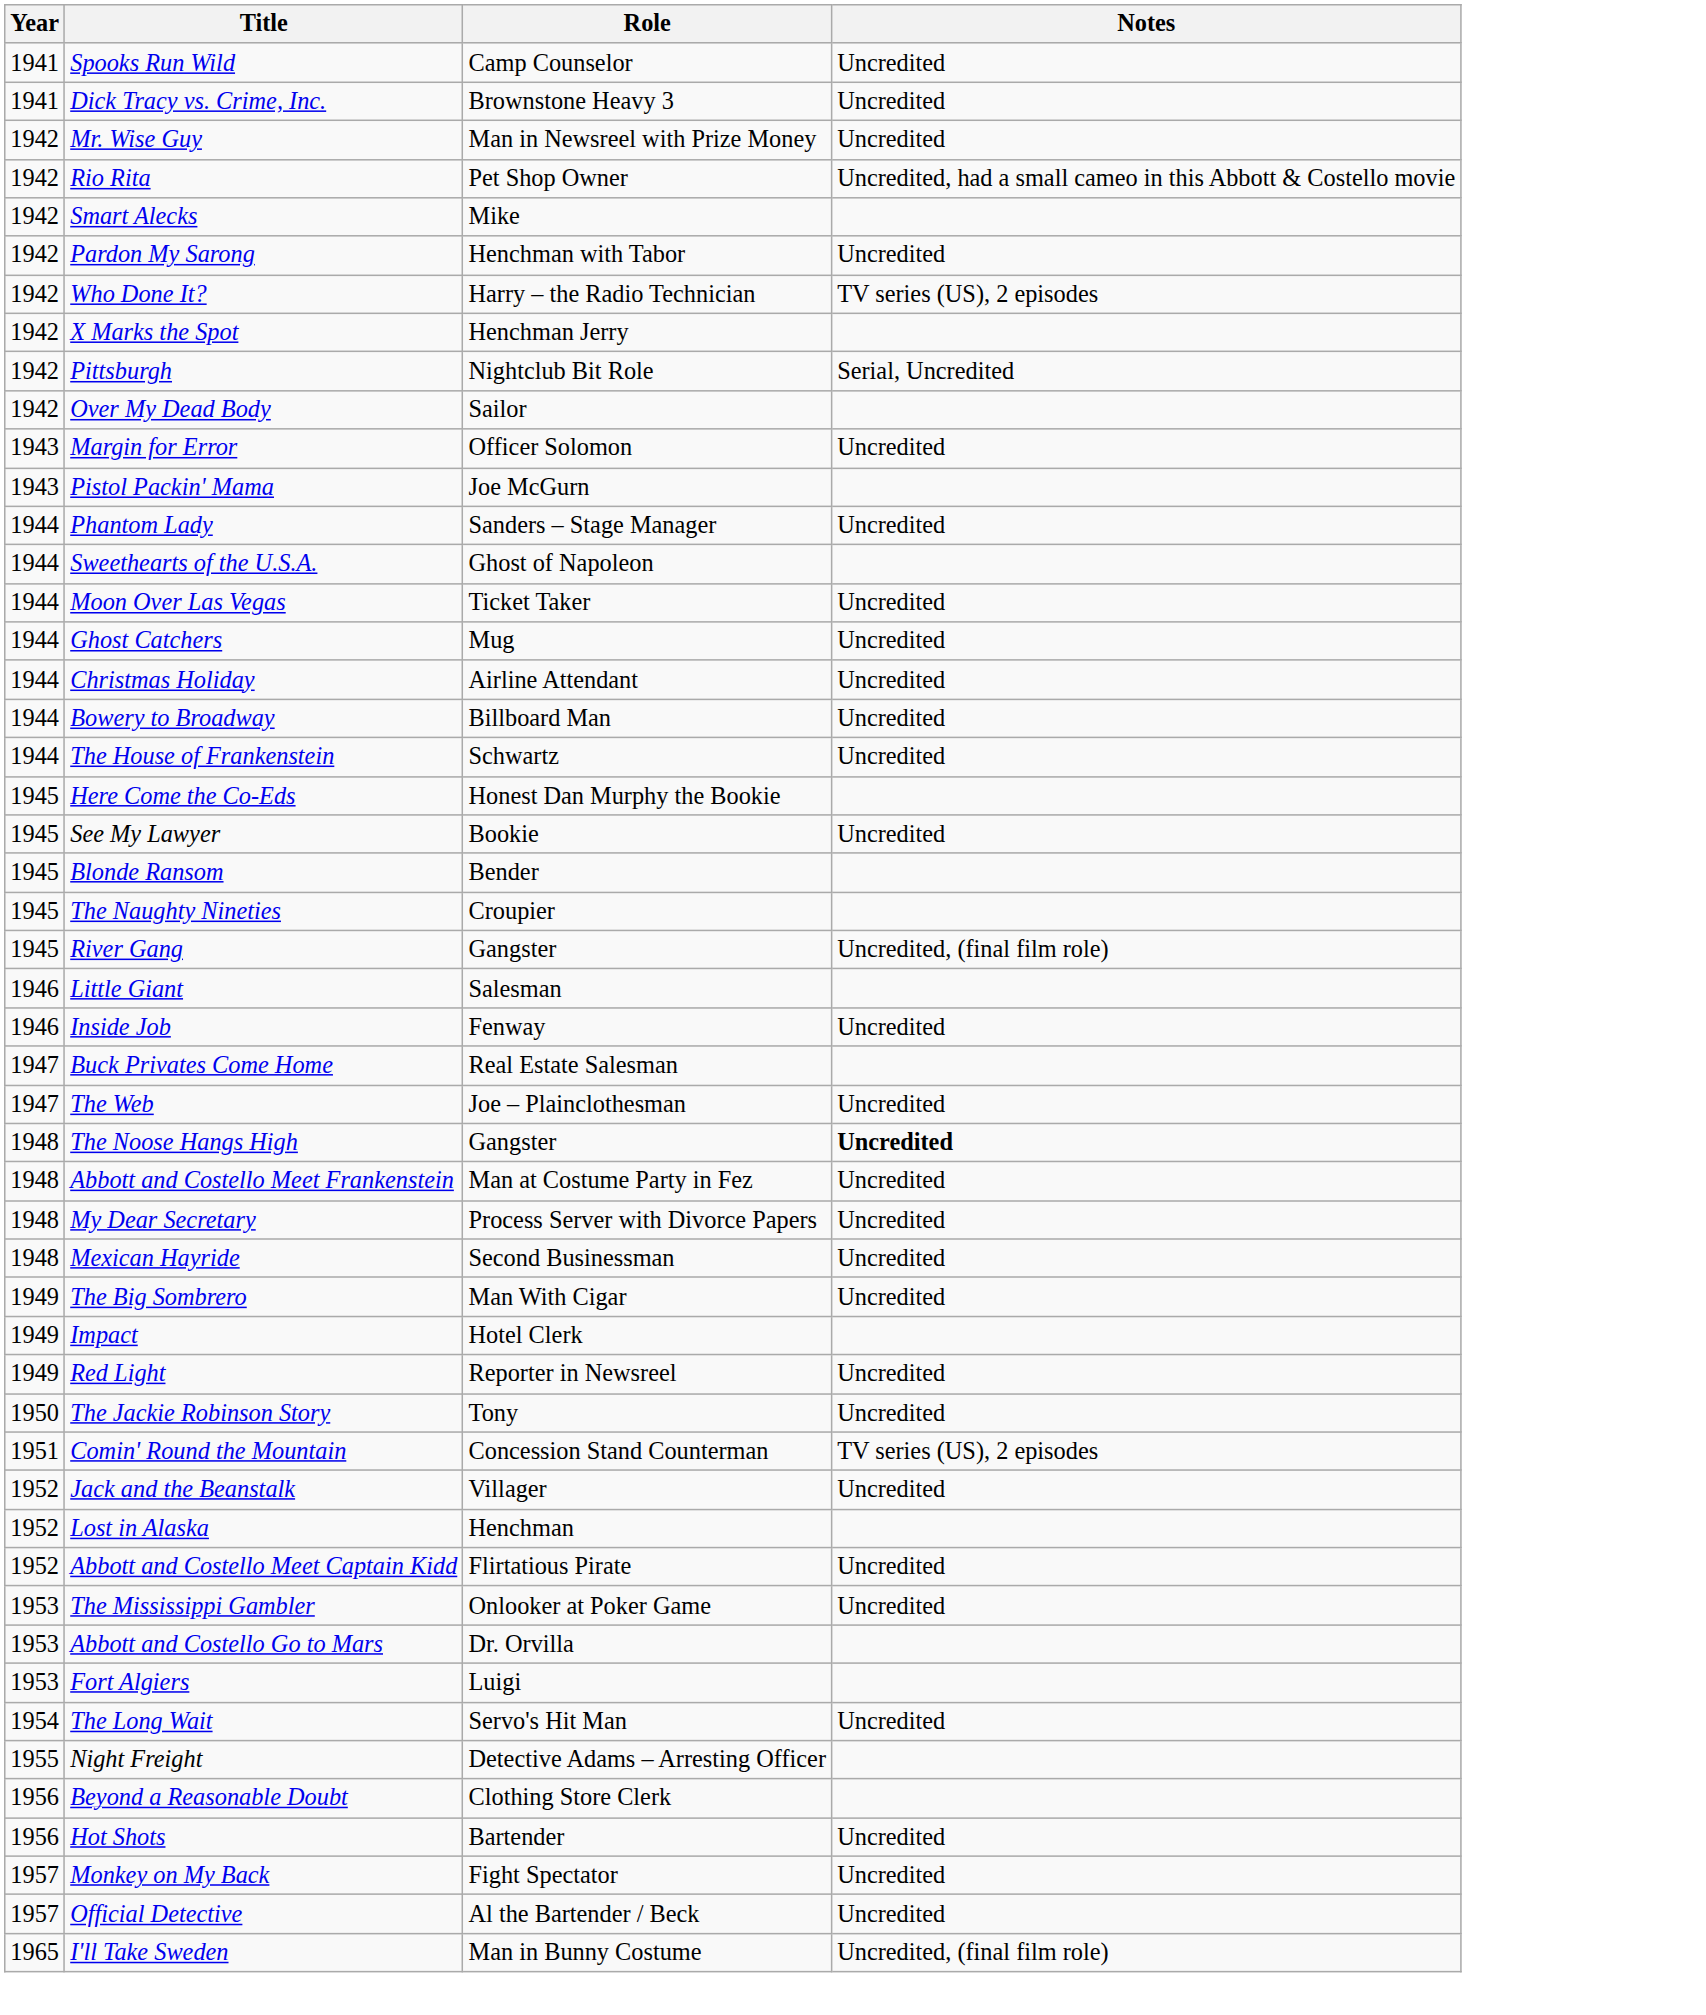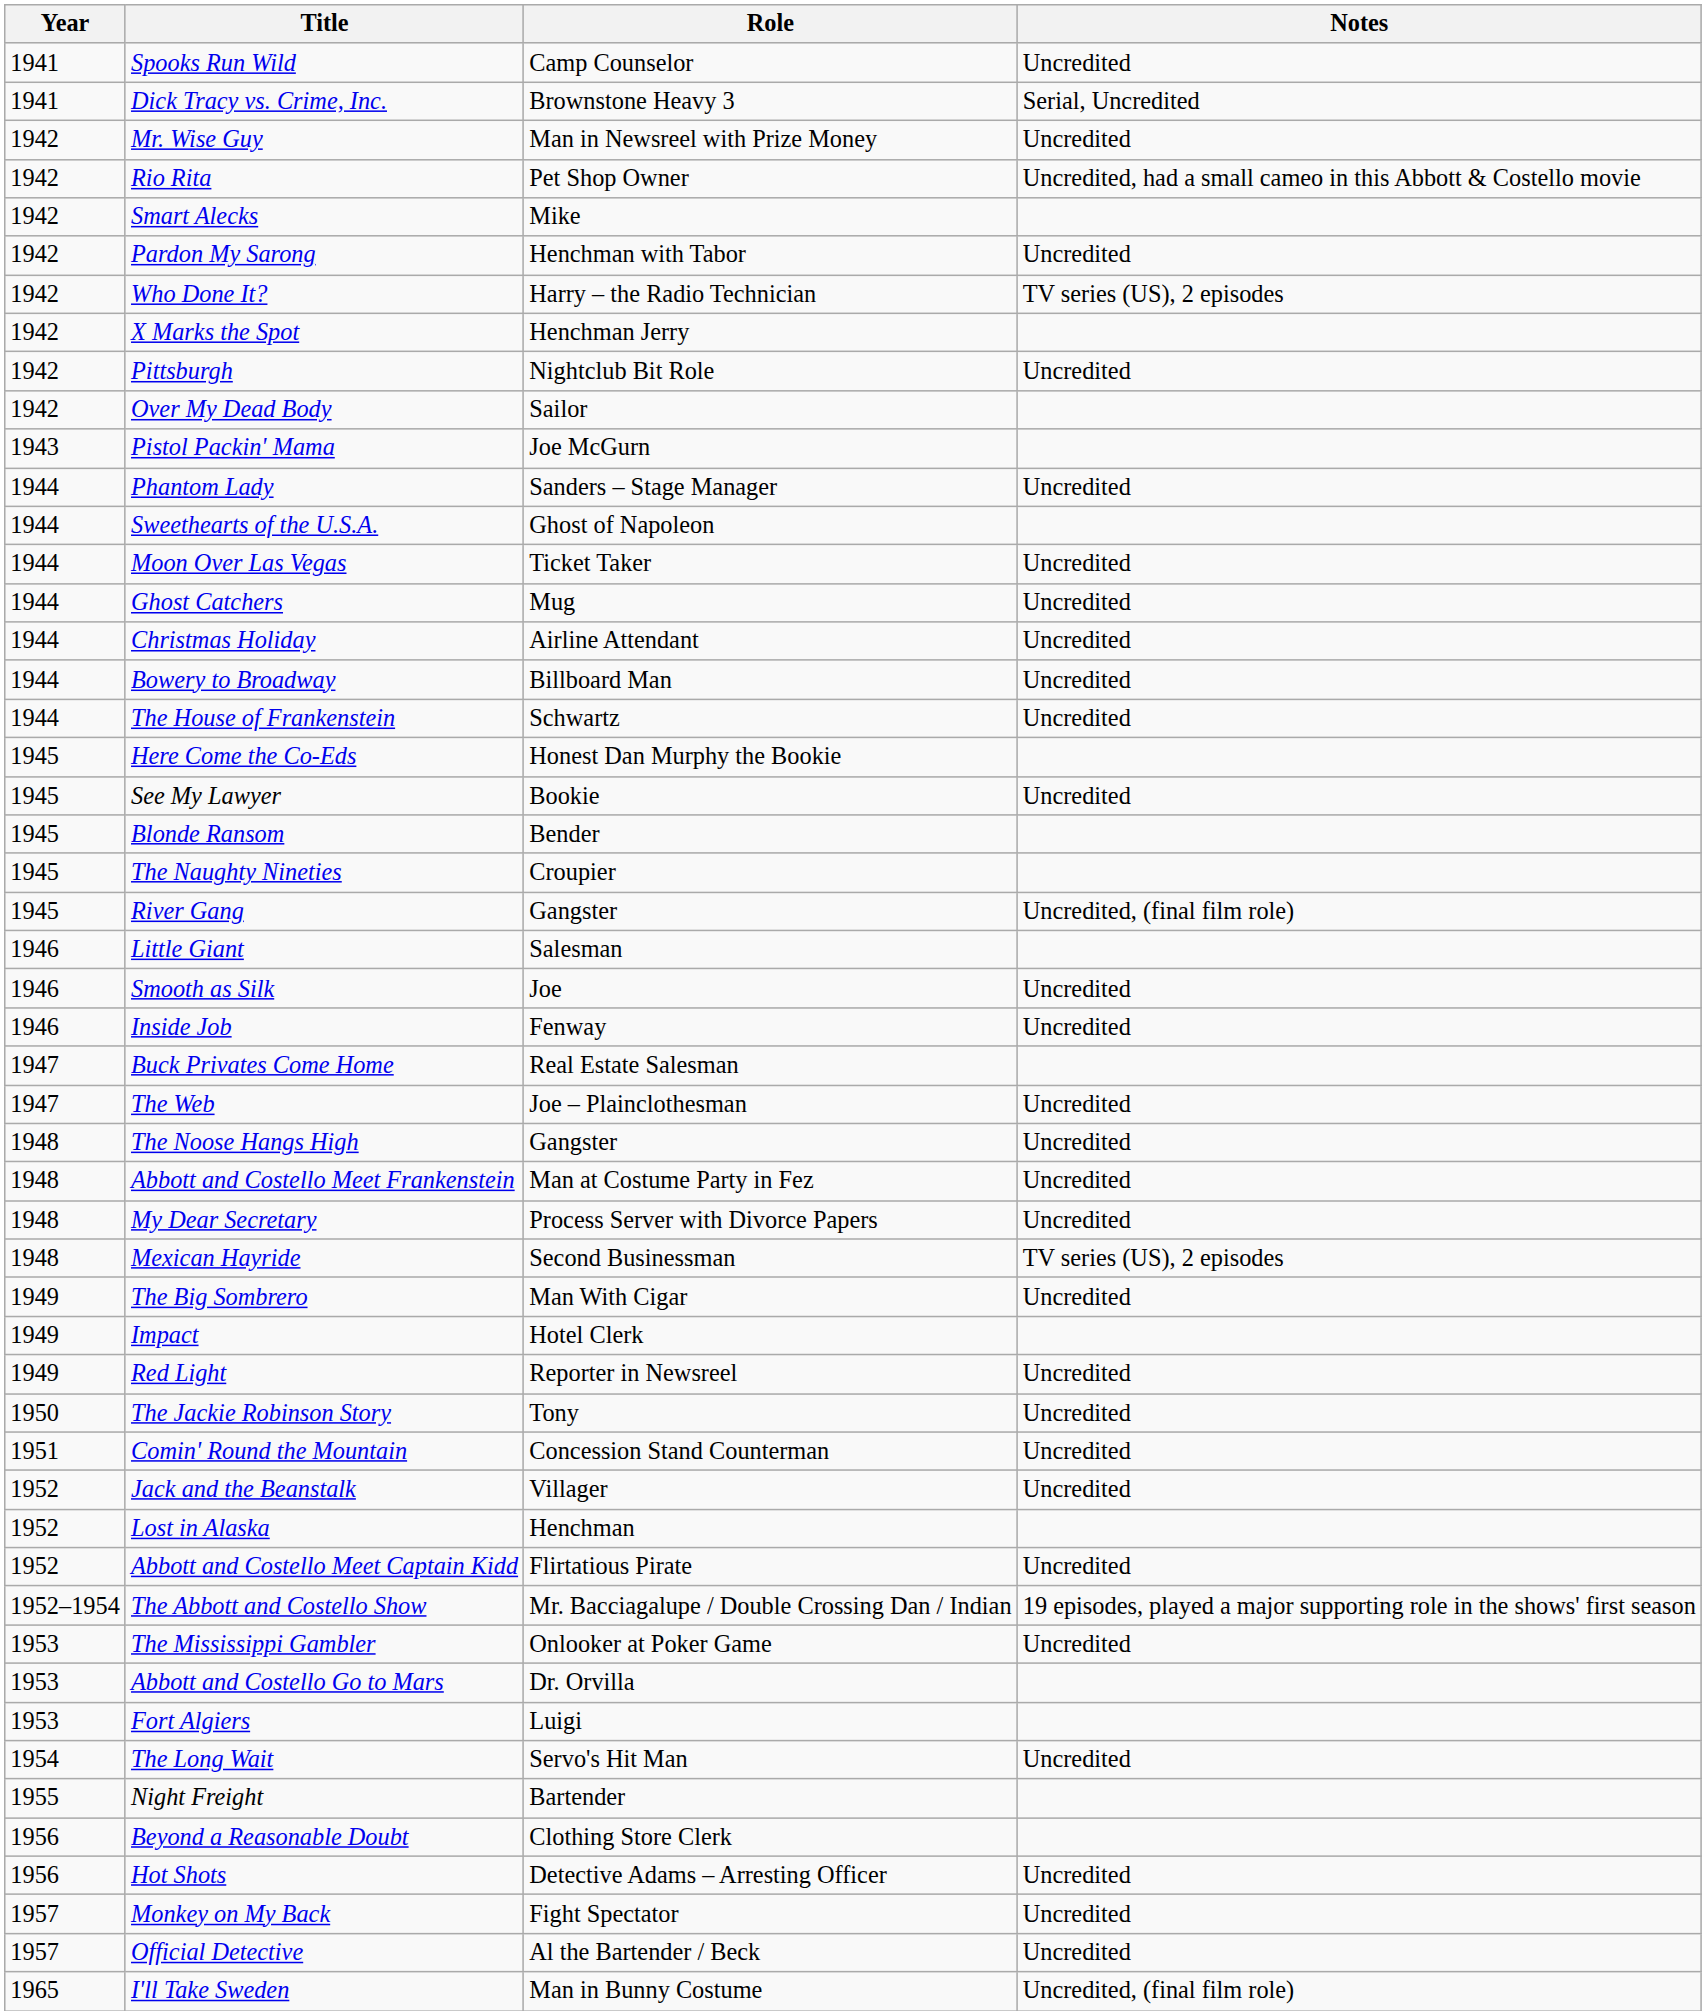Dick Tracy vs. Crime, Inc. | Notes: Uncredited -> Serial, Uncredited
Pittsburgh | Notes: Serial, Uncredited -> Uncredited
- row: 1943 | Margin for Error | Officer Solomon | Uncredited
+ row: 1946 | Smooth as Silk | Joe | Uncredited
The Noose Hangs High | Notes: bold -> normal
Mexican Hayride | Notes: Uncredited -> TV series (US), 2 episodes
Comin' Round the Mountain | Notes: TV series (US), 2 episodes -> Uncredited
+ row: 1952–1954 | The Abbott and Costello Show | Mr. Bacciagalupe / Double Crossing Dan / Indian | 19 episodes, played a major supporting role in the shows' first season
Night Freight | Role: Detective Adams – Arresting Officer -> Bartender
Hot Shots | Role: Bartender -> Detective Adams – Arresting Officer
